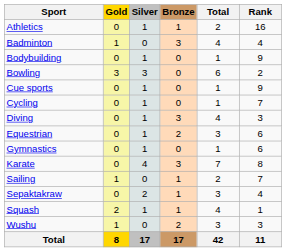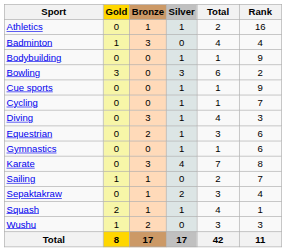columns swapped: Silver <-> Bronze
